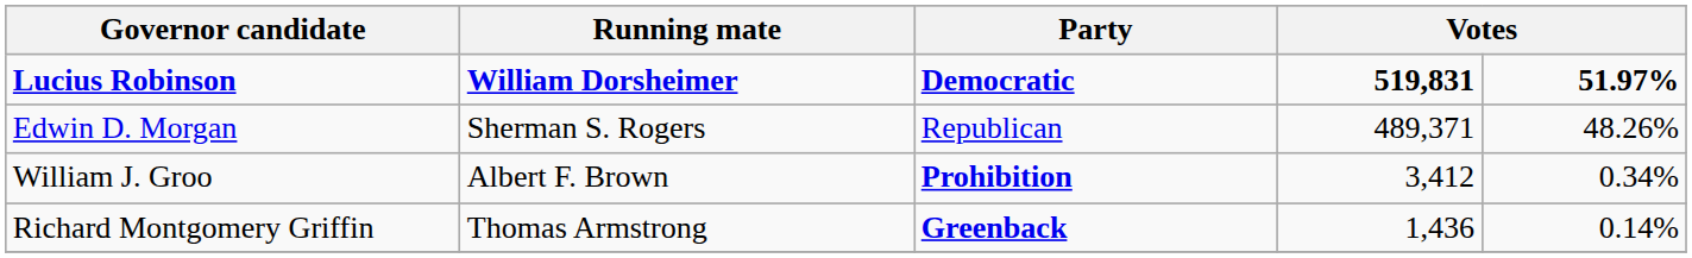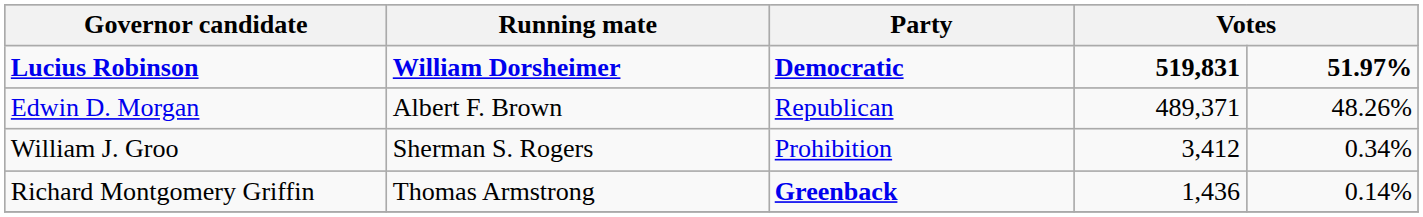Edwin D. Morgan | Running mate: Sherman S. Rogers -> Albert F. Brown
William J. Groo | Running mate: Albert F. Brown -> Sherman S. Rogers
William J. Groo | Party: bold -> normal
